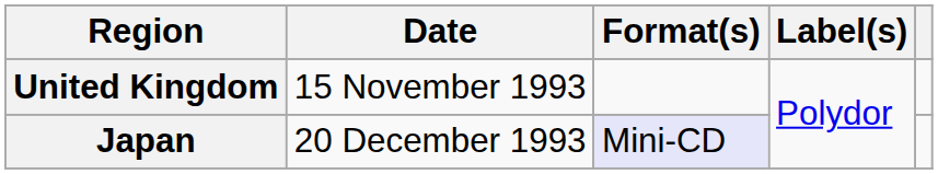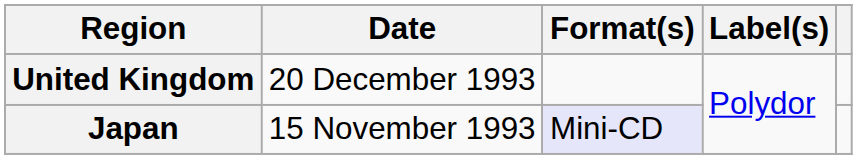United Kingdom | Date: 15 November 1993 -> 20 December 1993
Japan | Date: 20 December 1993 -> 15 November 1993
